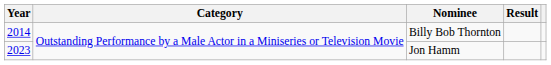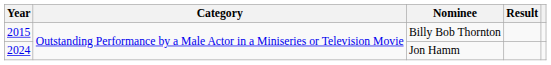Billy Bob Thornton | Year: 2014 -> 2015
Jon Hamm | Year: 2023 -> 2024
